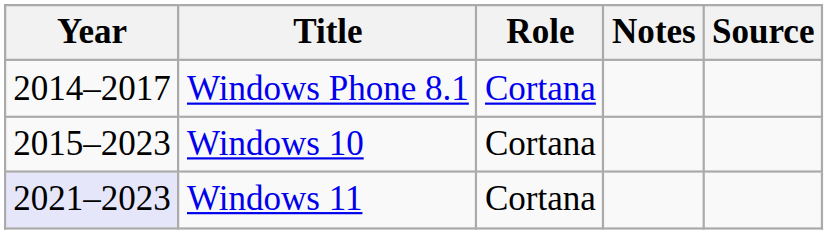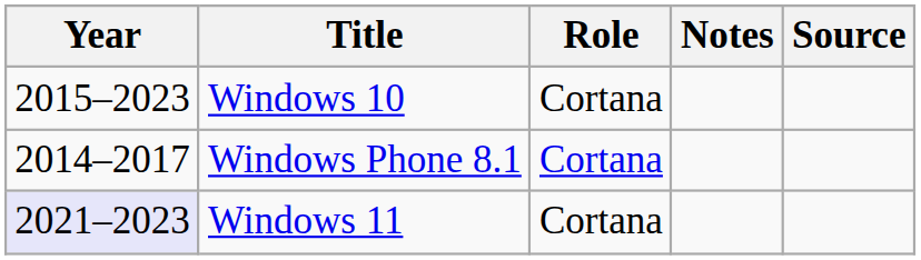rows swapped: Windows Phone 8.1 <-> Windows 10
